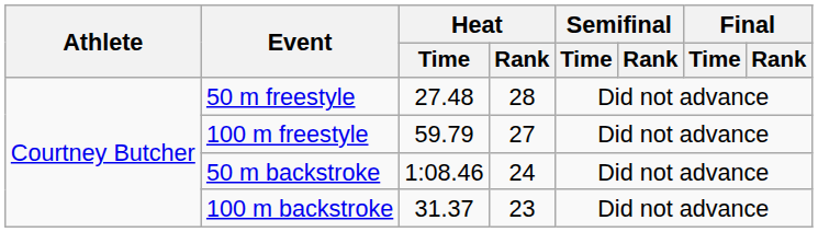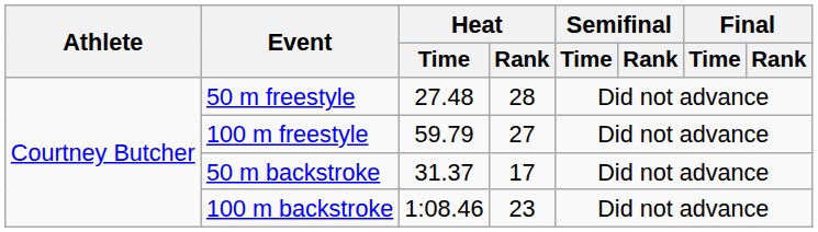50 m backstroke | Heat / Time: 1:08.46 -> 31.37
50 m backstroke | Heat / Rank: 24 -> 17
100 m backstroke | Heat / Time: 31.37 -> 1:08.46
